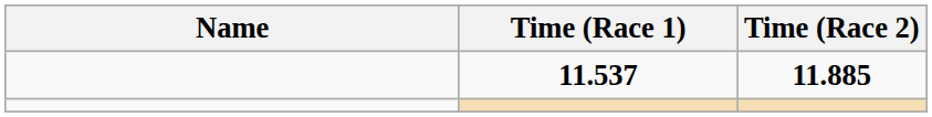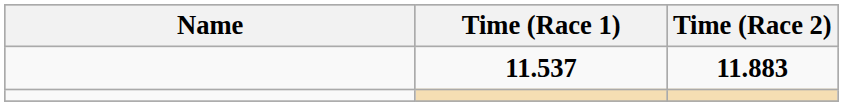11.537 | Time (Race 2): 11.885 -> 11.883
